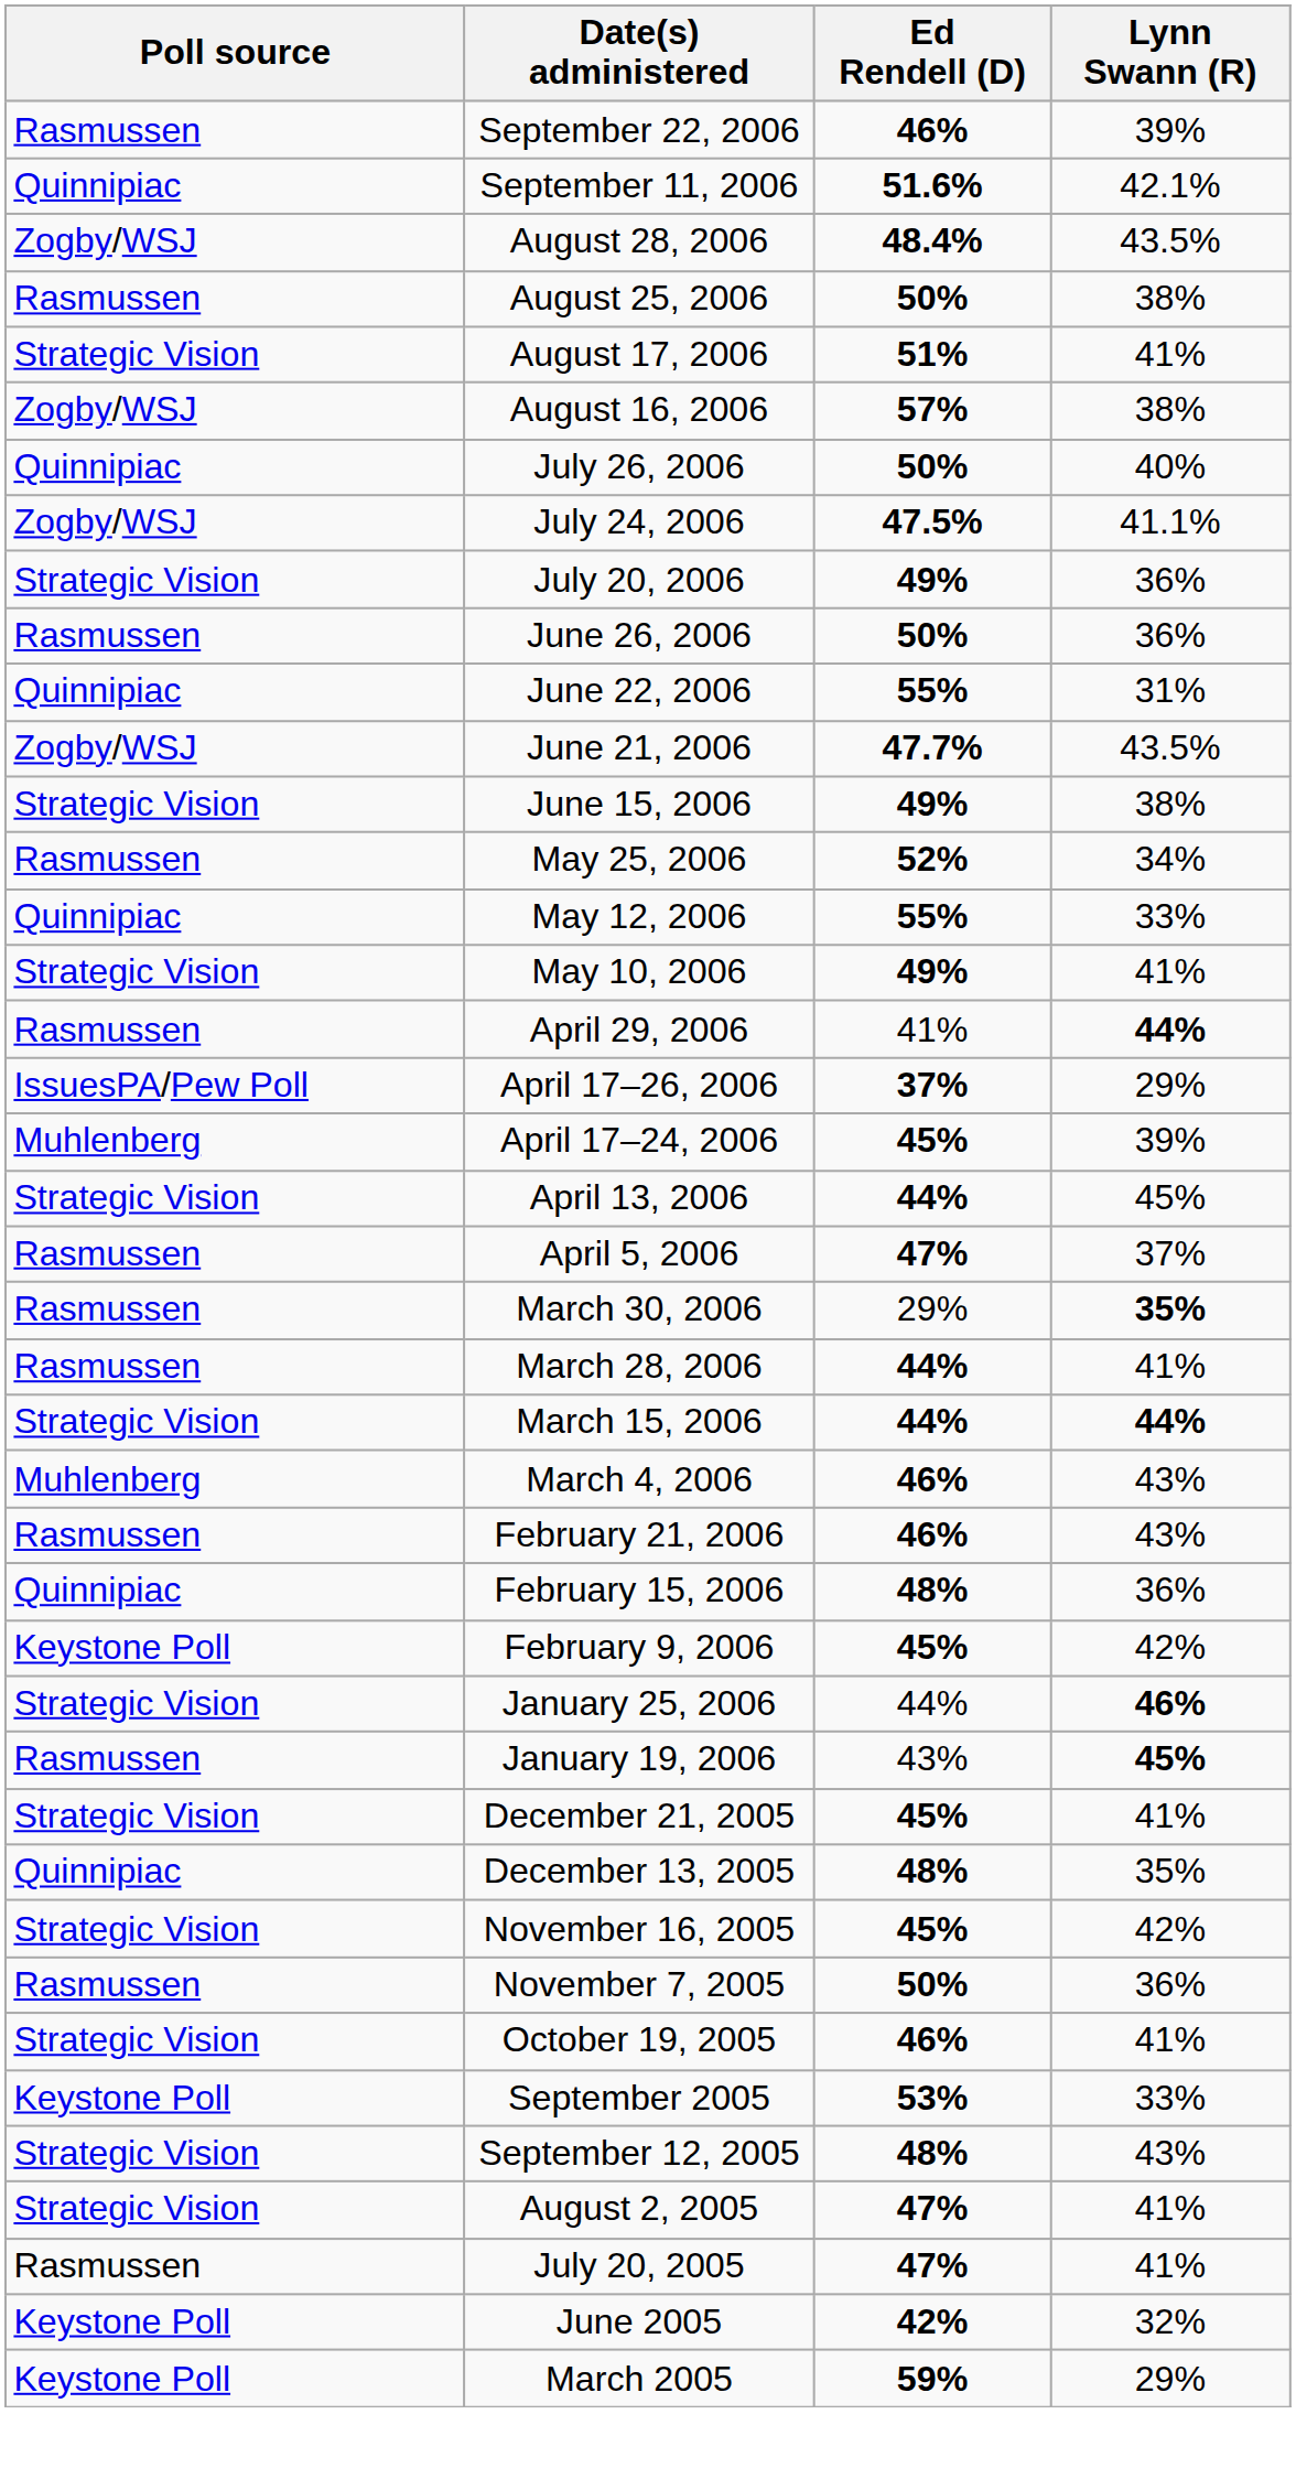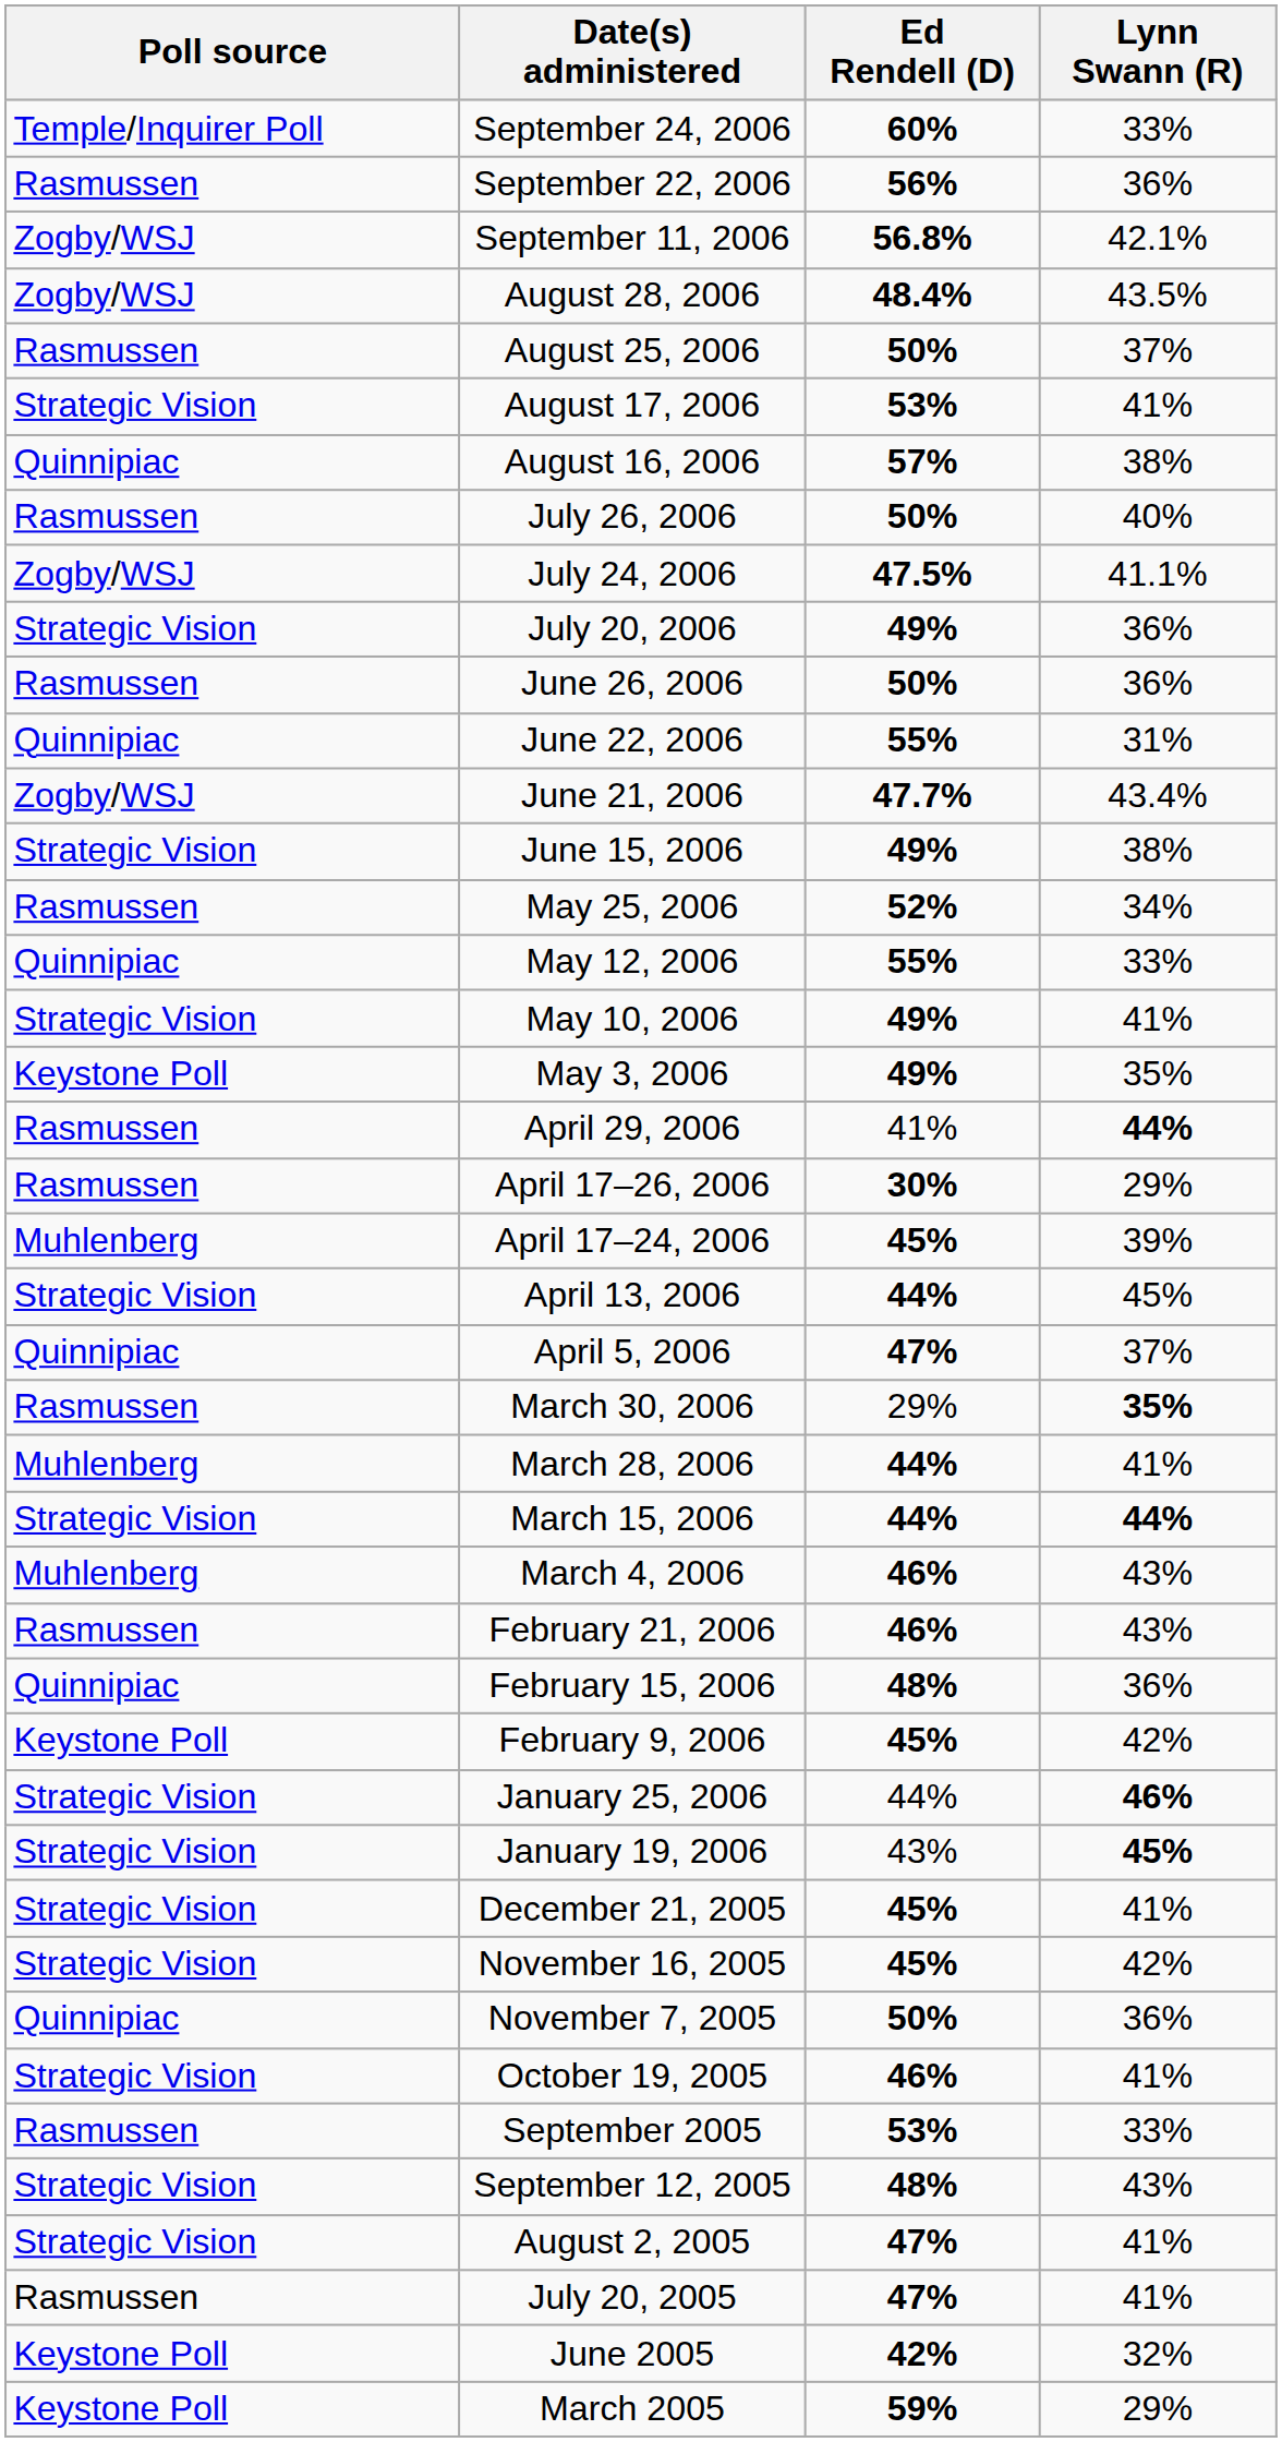+ row: Temple/Inquirer Poll | September 24, 2006 | 60% | 33%
September 22, 2006 | Ed Rendell (D): 46% -> 56%
September 22, 2006 | Lynn Swann (R): 39% -> 36%
September 11, 2006 | Poll source: Quinnipiac -> Zogby/WSJ
September 11, 2006 | Ed Rendell (D): 51.6% -> 56.8%
August 25, 2006 | Lynn Swann (R): 38% -> 37%
August 17, 2006 | Ed Rendell (D): 51% -> 53%
August 16, 2006 | Poll source: Zogby/WSJ -> Quinnipiac
July 26, 2006 | Poll source: Quinnipiac -> Rasmussen
June 21, 2006 | Lynn Swann (R): 43.5% -> 43.4%
+ row: Keystone Poll | May 3, 2006 | 49% | 35%
April 17–26, 2006 | Poll source: IssuesPA/Pew Poll -> Rasmussen
April 17–26, 2006 | Ed Rendell (D): 37% -> 30%
April 5, 2006 | Poll source: Rasmussen -> Quinnipiac
March 28, 2006 | Poll source: Rasmussen -> Muhlenberg
January 19, 2006 | Poll source: Rasmussen -> Strategic Vision
- row: Quinnipiac | December 13, 2005 | 48% | 35%
November 7, 2005 | Poll source: Rasmussen -> Quinnipiac
September 2005 | Poll source: Keystone Poll -> Rasmussen
